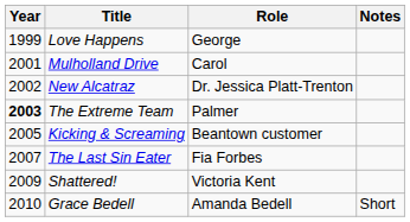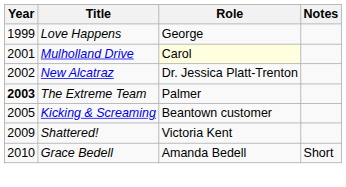Mulholland Drive | Role: no background -> lightyellow background
- row: 2007 | The Last Sin Eater | Fia Forbes
